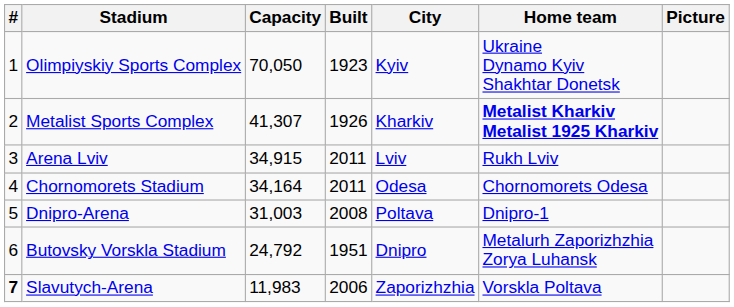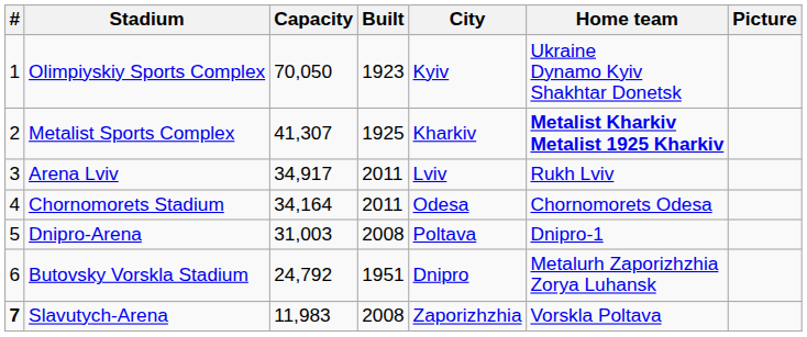Metalist Sports Complex | Built: 1926 -> 1925
Arena Lviv | Capacity: 34,915 -> 34,917
Slavutych-Arena | Built: 2006 -> 2008
